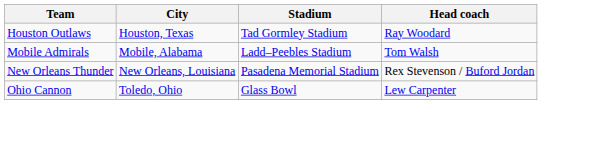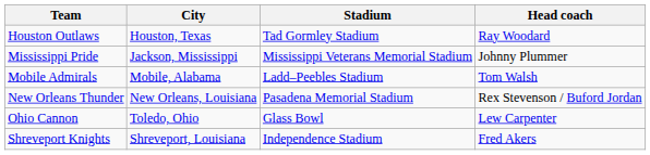+ row: Mississippi Pride | Jackson, Mississippi | Mississippi Veterans Memorial Stadium | Johnny Plummer
+ row: Shreveport Knights | Shreveport, Louisiana | Independence Stadium | Fred Akers
